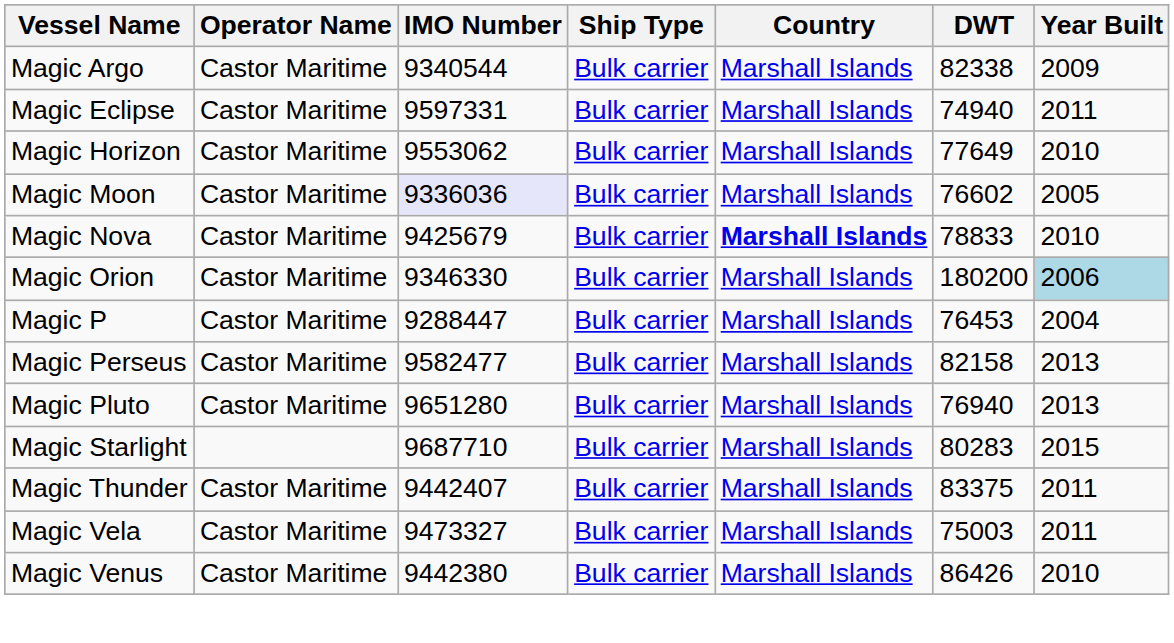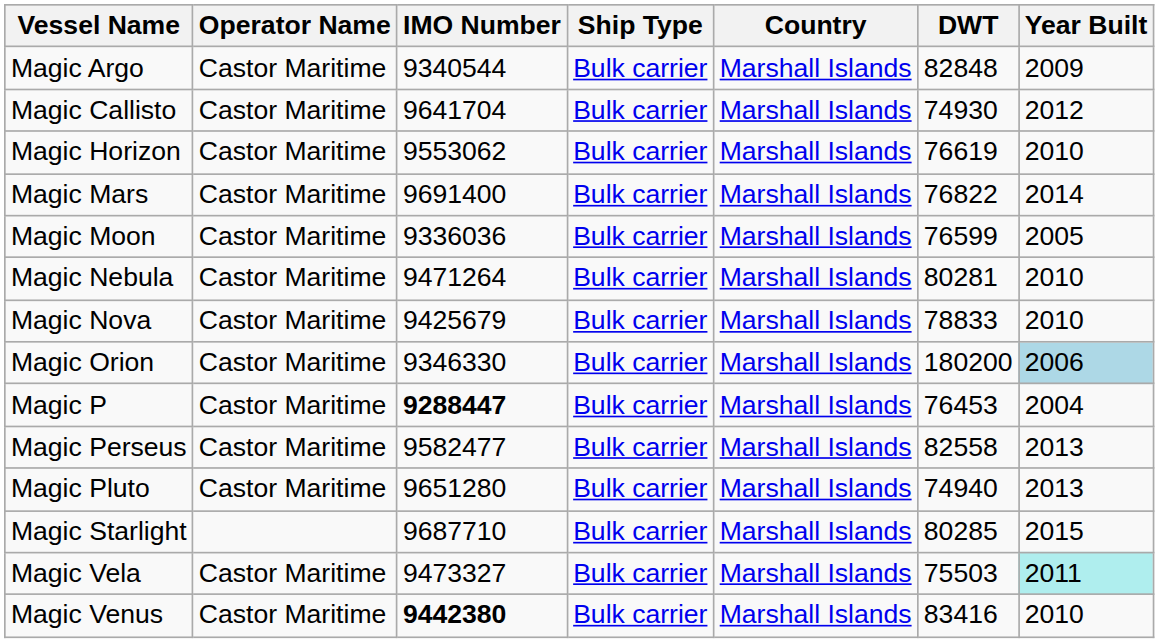Magic Argo | DWT: 82338 -> 82848
+ row: Magic Callisto | Castor Maritime | 9641704 | Bulk carrier | Marshall Islands | 74930 | 2012
- row: Magic Eclipse | Castor Maritime | 9597331 | Bulk carrier | Marshall Islands | 74940 | 2011
Magic Horizon | DWT: 77649 -> 76619
+ row: Magic Mars | Castor Maritime | 9691400 | Bulk carrier | Marshall Islands | 76822 | 2014
Magic Moon | IMO Number: lavender background -> no background
Magic Moon | DWT: 76602 -> 76599
+ row: Magic Nebula | Castor Maritime | 9471264 | Bulk carrier | Marshall Islands | 80281 | 2010
Magic Nova | Country: bold -> normal
Magic P | IMO Number: normal -> bold
Magic Perseus | DWT: 82158 -> 82558
Magic Pluto | DWT: 76940 -> 74940
Magic Starlight | DWT: 80283 -> 80285
- row: Magic Thunder | Castor Maritime | 9442407 | Bulk carrier | Marshall Islands | 83375 | 2011
Magic Vela | DWT: 75003 -> 75503
Magic Vela | Year Built: no background -> paleturquoise background
Magic Venus | IMO Number: normal -> bold
Magic Venus | DWT: 86426 -> 83416
